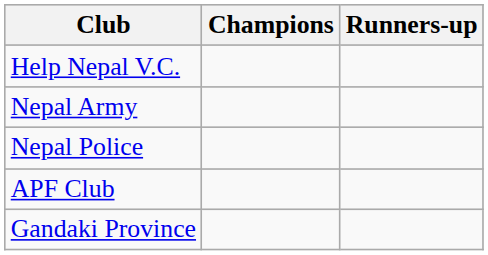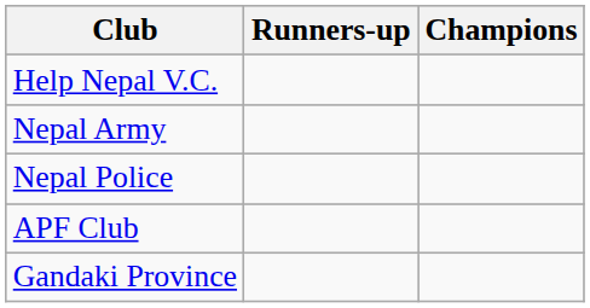columns swapped: Champions <-> Runners-up
